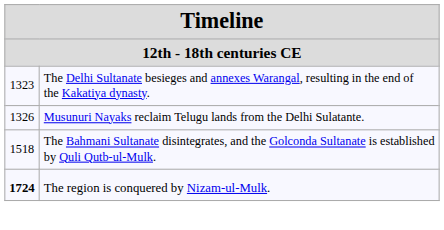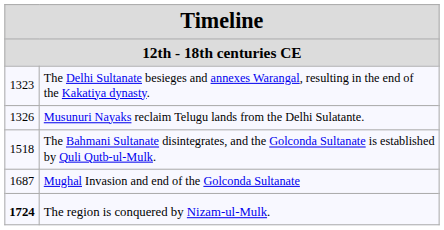+ row: 1687 | Mughal Invasion and end of the Golconda Sultanate
